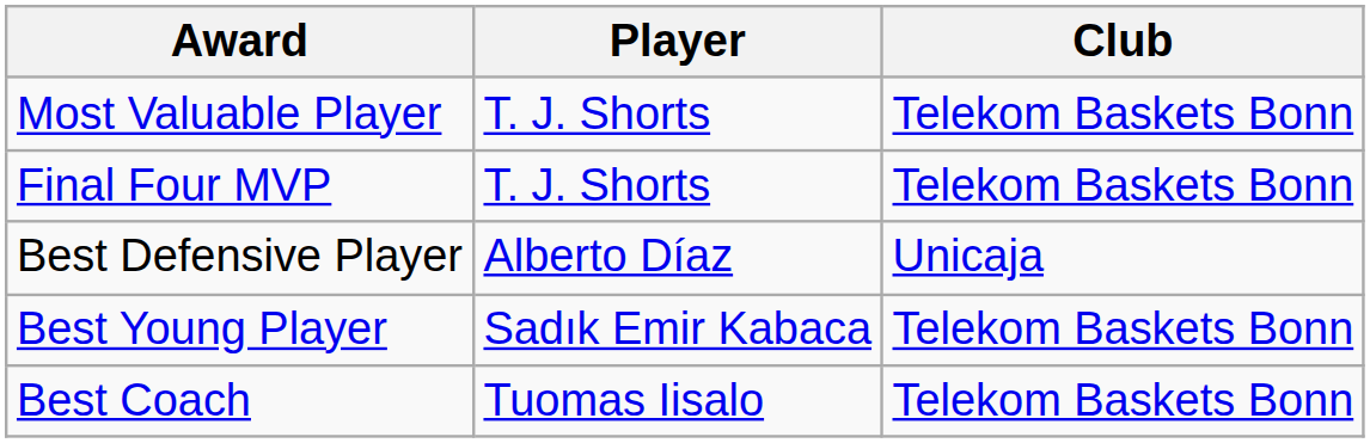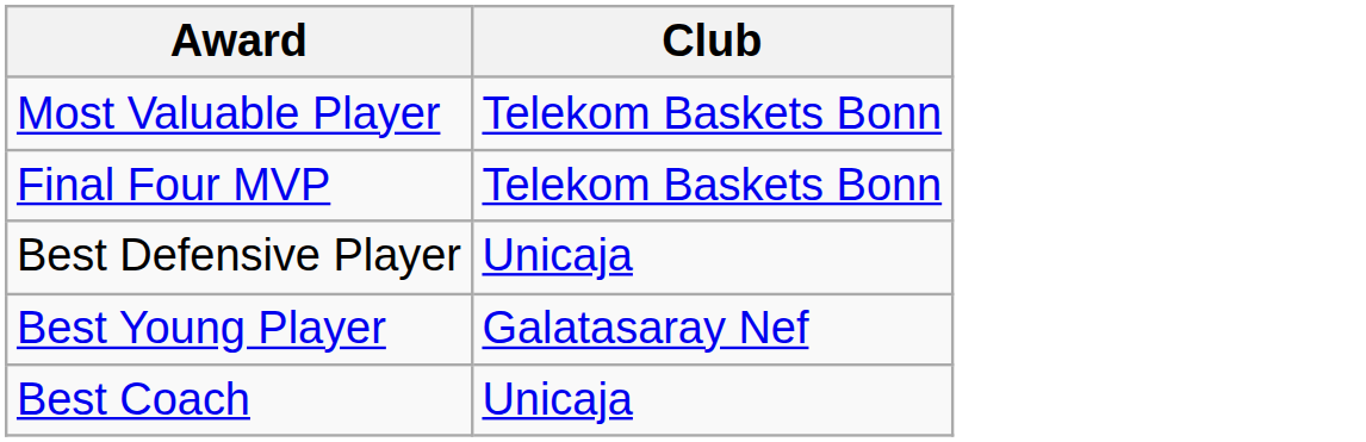- column: Player | T. J. Shorts | T. J. Shorts | Alberto Díaz | Sadık Emir Kabaca | Tuomas Iisalo
Best Young Player | Club: Telekom Baskets Bonn -> Galatasaray Nef
Best Coach | Club: Telekom Baskets Bonn -> Unicaja
